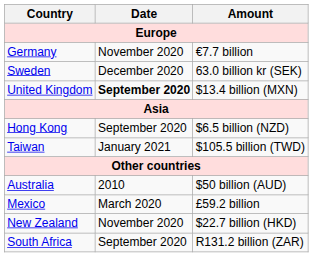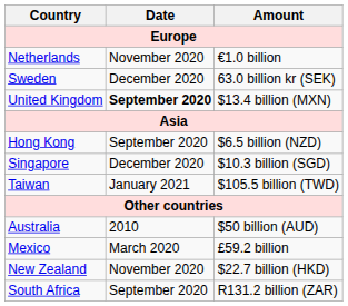- row: Germany | November 2020 | €7.7 billion
+ row: Netherlands | November 2020 | €1.0 billion
+ row: Singapore | December 2020 | $10.3 billion (SGD)
